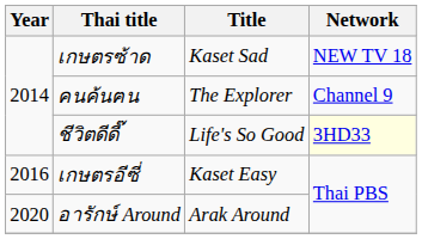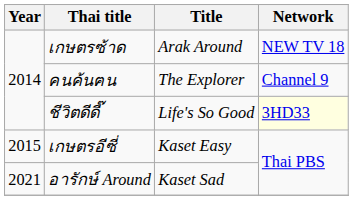เกษตรซ้าด | Title: Kaset Sad -> Arak Around
เกษตรอีซี่ | Year: 2016 -> 2015
อารักษ์ Around | Year: 2020 -> 2021
อารักษ์ Around | Title: Arak Around -> Kaset Sad
